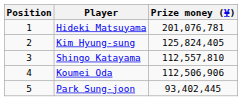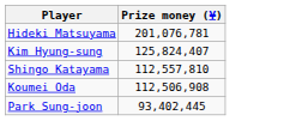- column: Position | 1 | 2 | 3 | 4 | 5
Kim Hyung-sung | Prize money (¥): 125,824,405 -> 125,824,407
Koumei Oda | Prize money (¥): 112,506,906 -> 112,506,908
